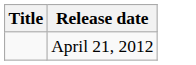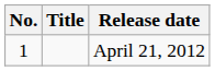+ column: No. | 1
